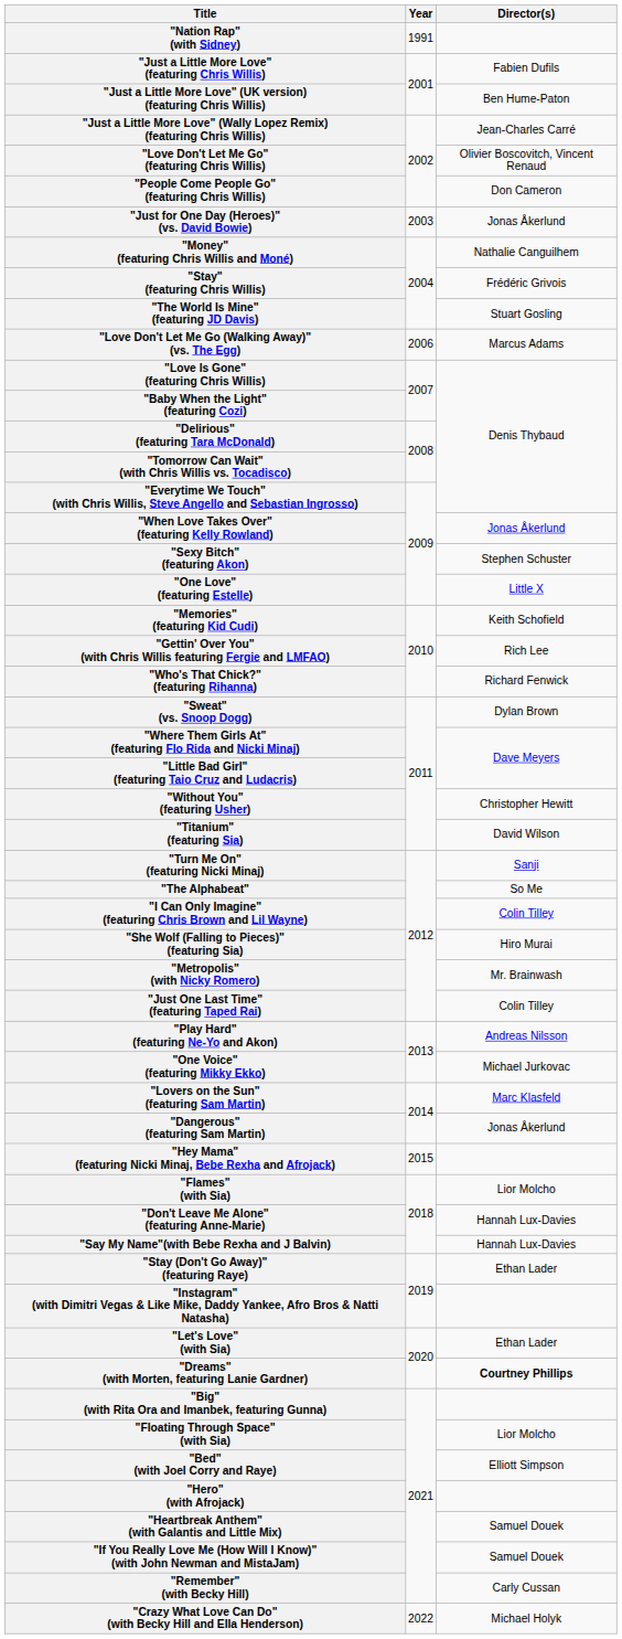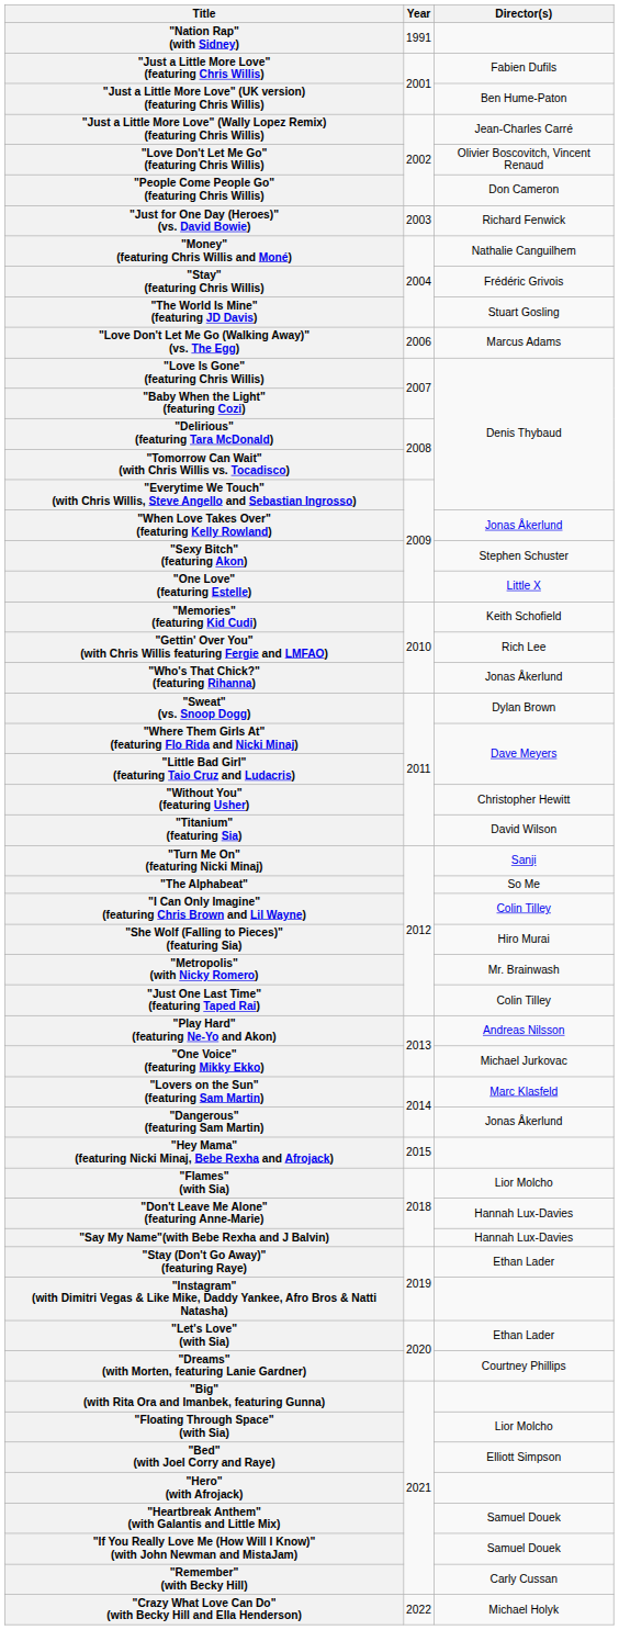"Just for One Day (Heroes)" (vs. David Bowie) | Director(s): Jonas Åkerlund -> Richard Fenwick
"Who's That Chick?" (featuring Rihanna) | Director(s): Richard Fenwick -> Jonas Åkerlund
"Dreams" (with Morten, featuring Lanie Gardner) | Director(s): bold -> normal
